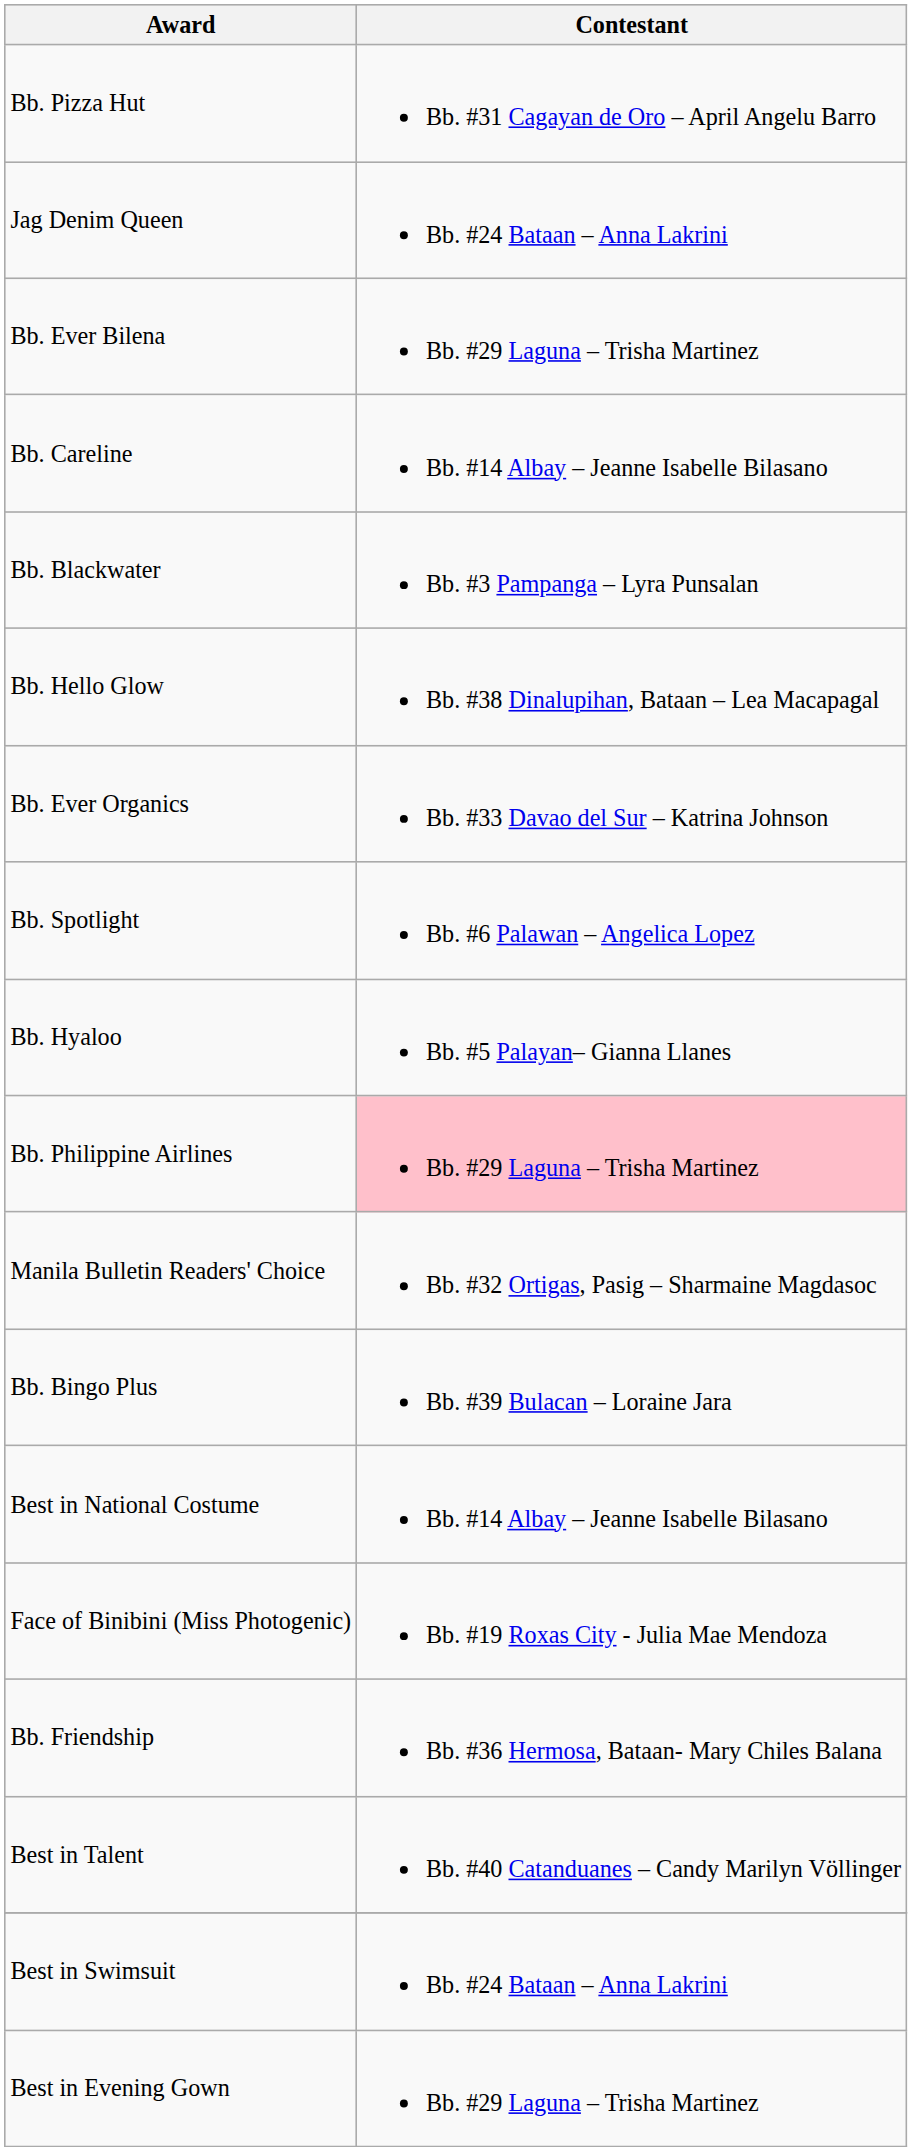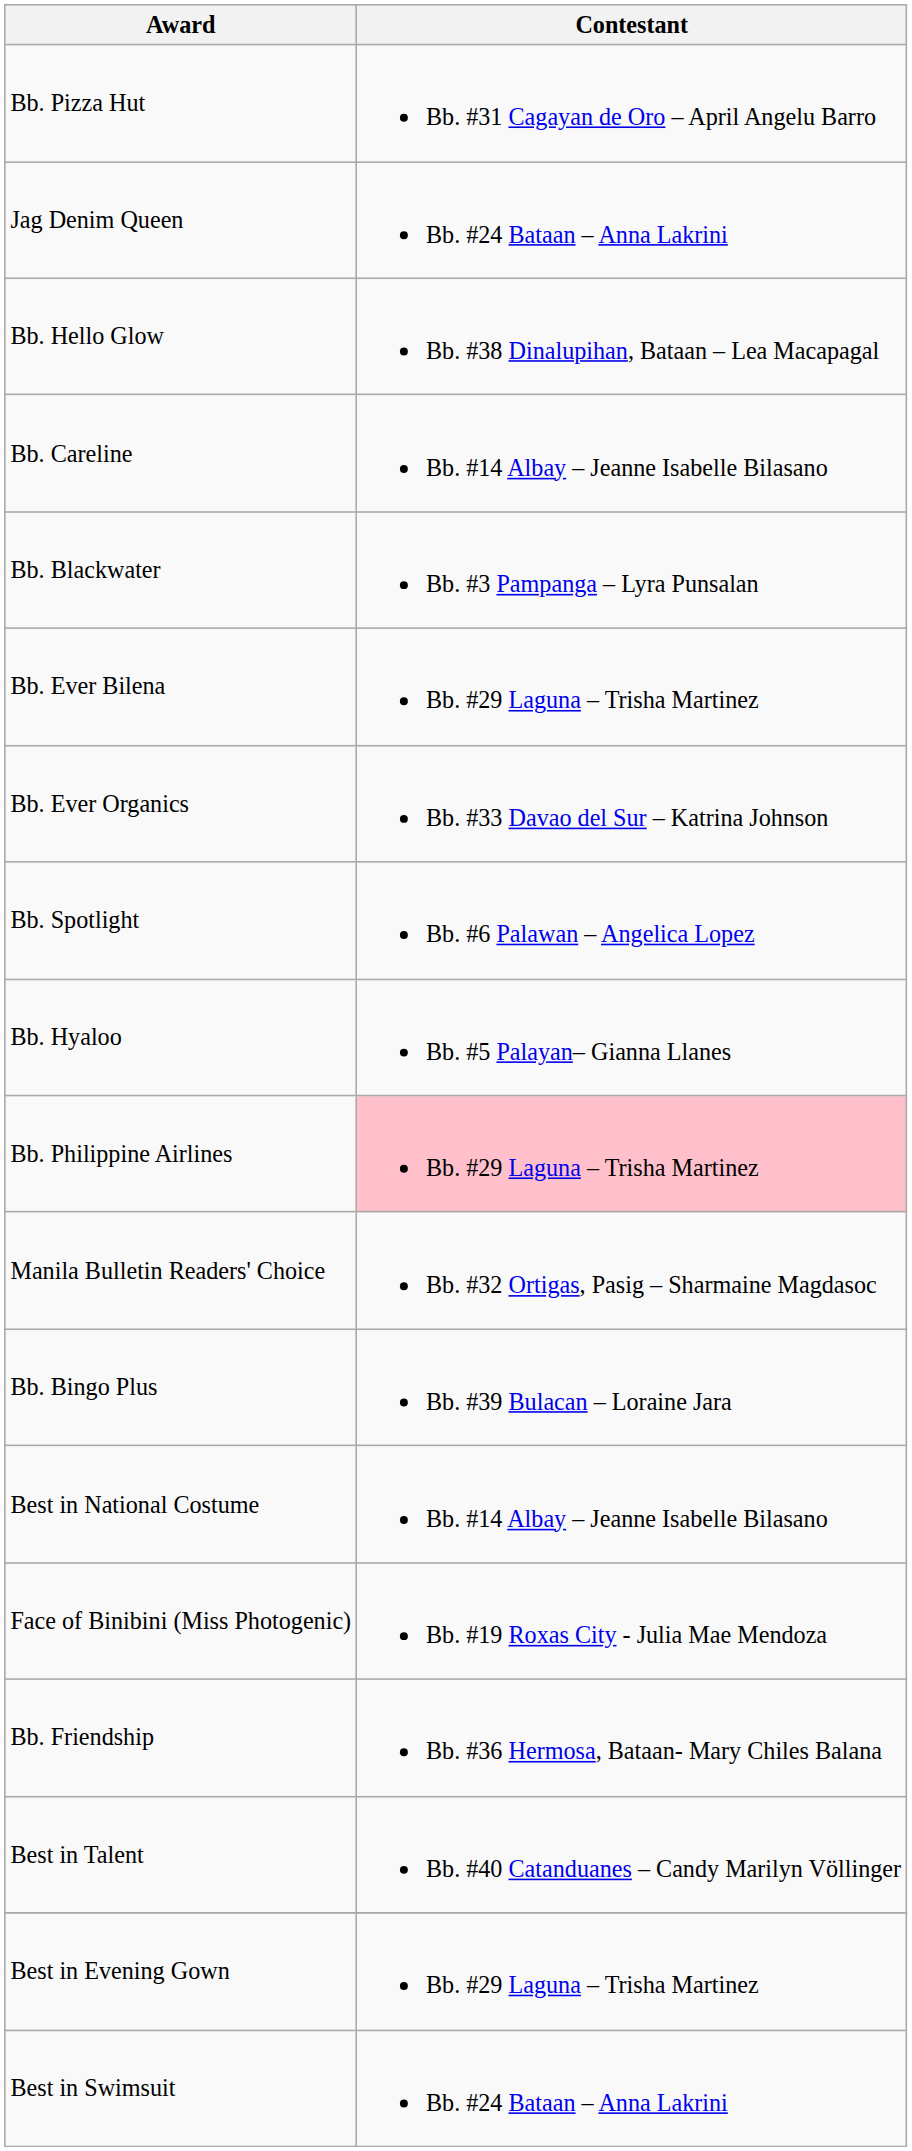rows swapped: Bb. Ever Bilena <-> Bb. Hello Glow
rows swapped: Best in Swimsuit <-> Best in Evening Gown
